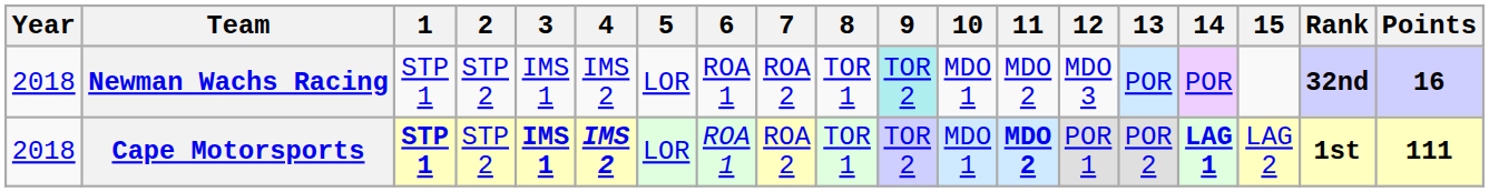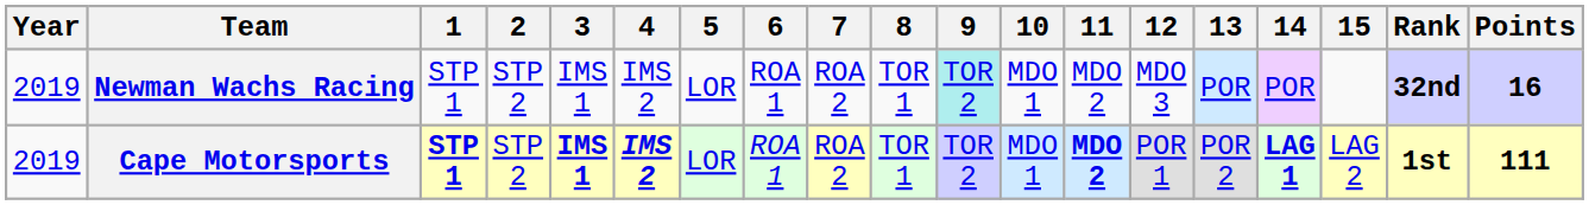Newman Wachs Racing | Year: 2018 -> 2019
Cape Motorsports | Year: 2018 -> 2019
